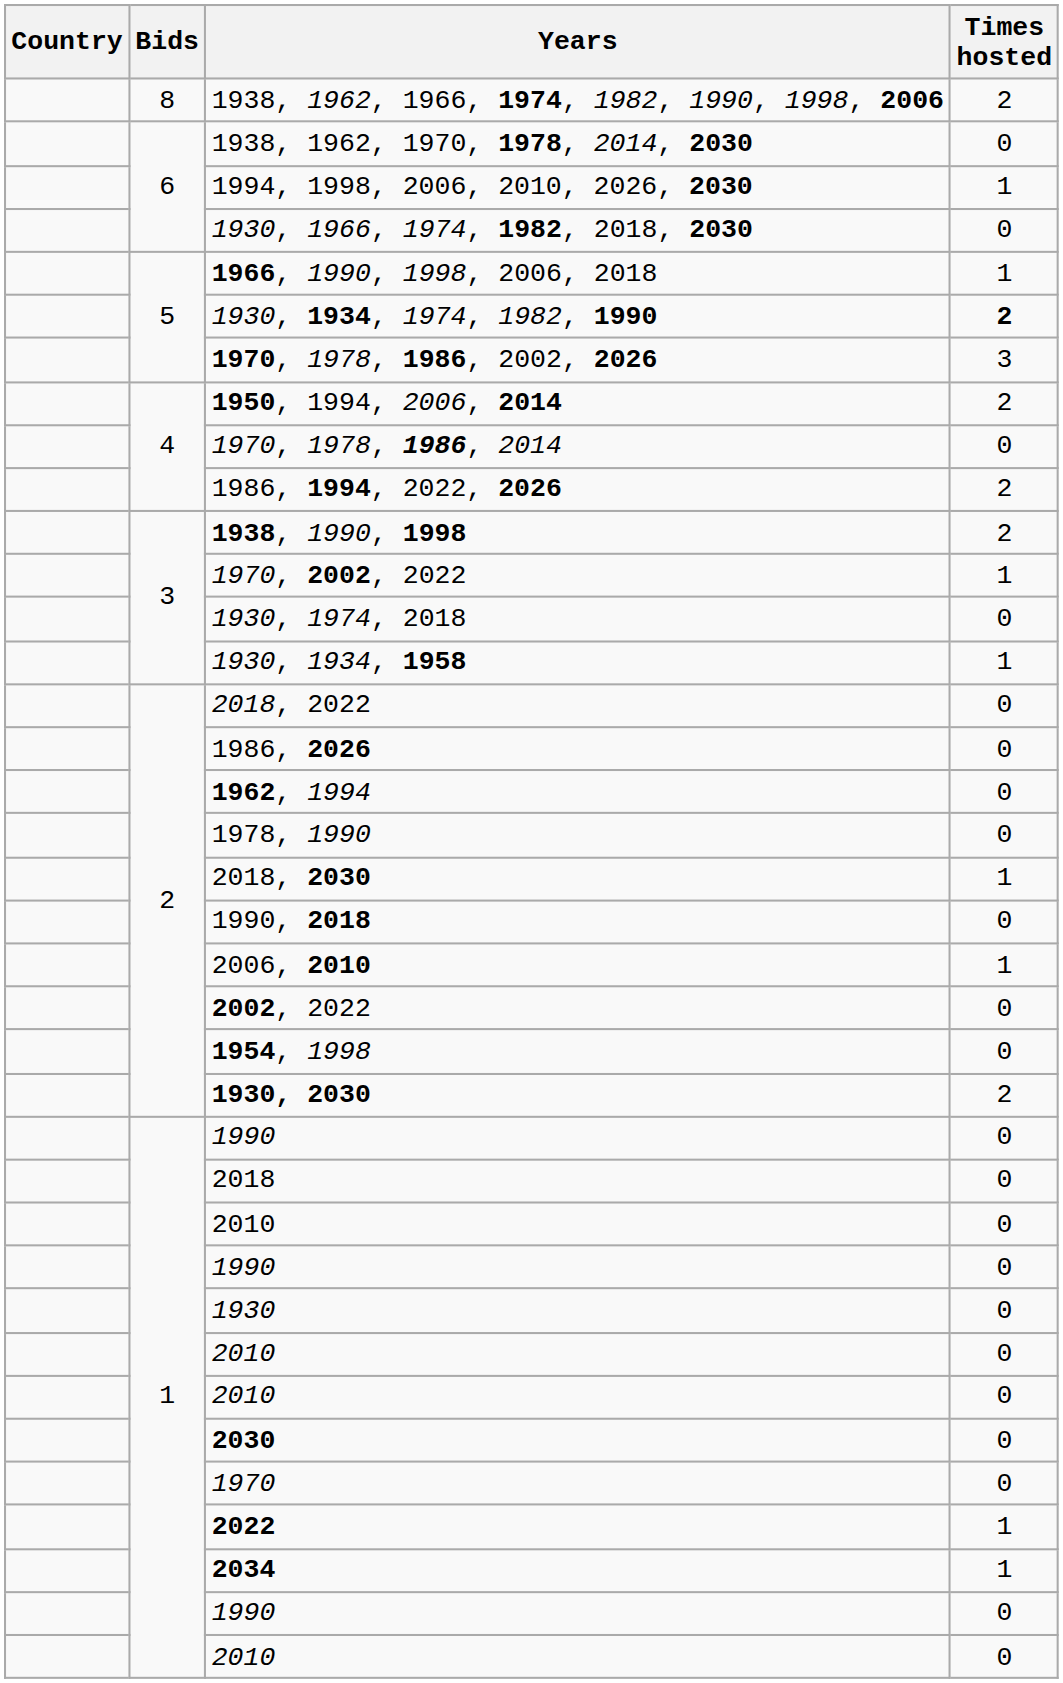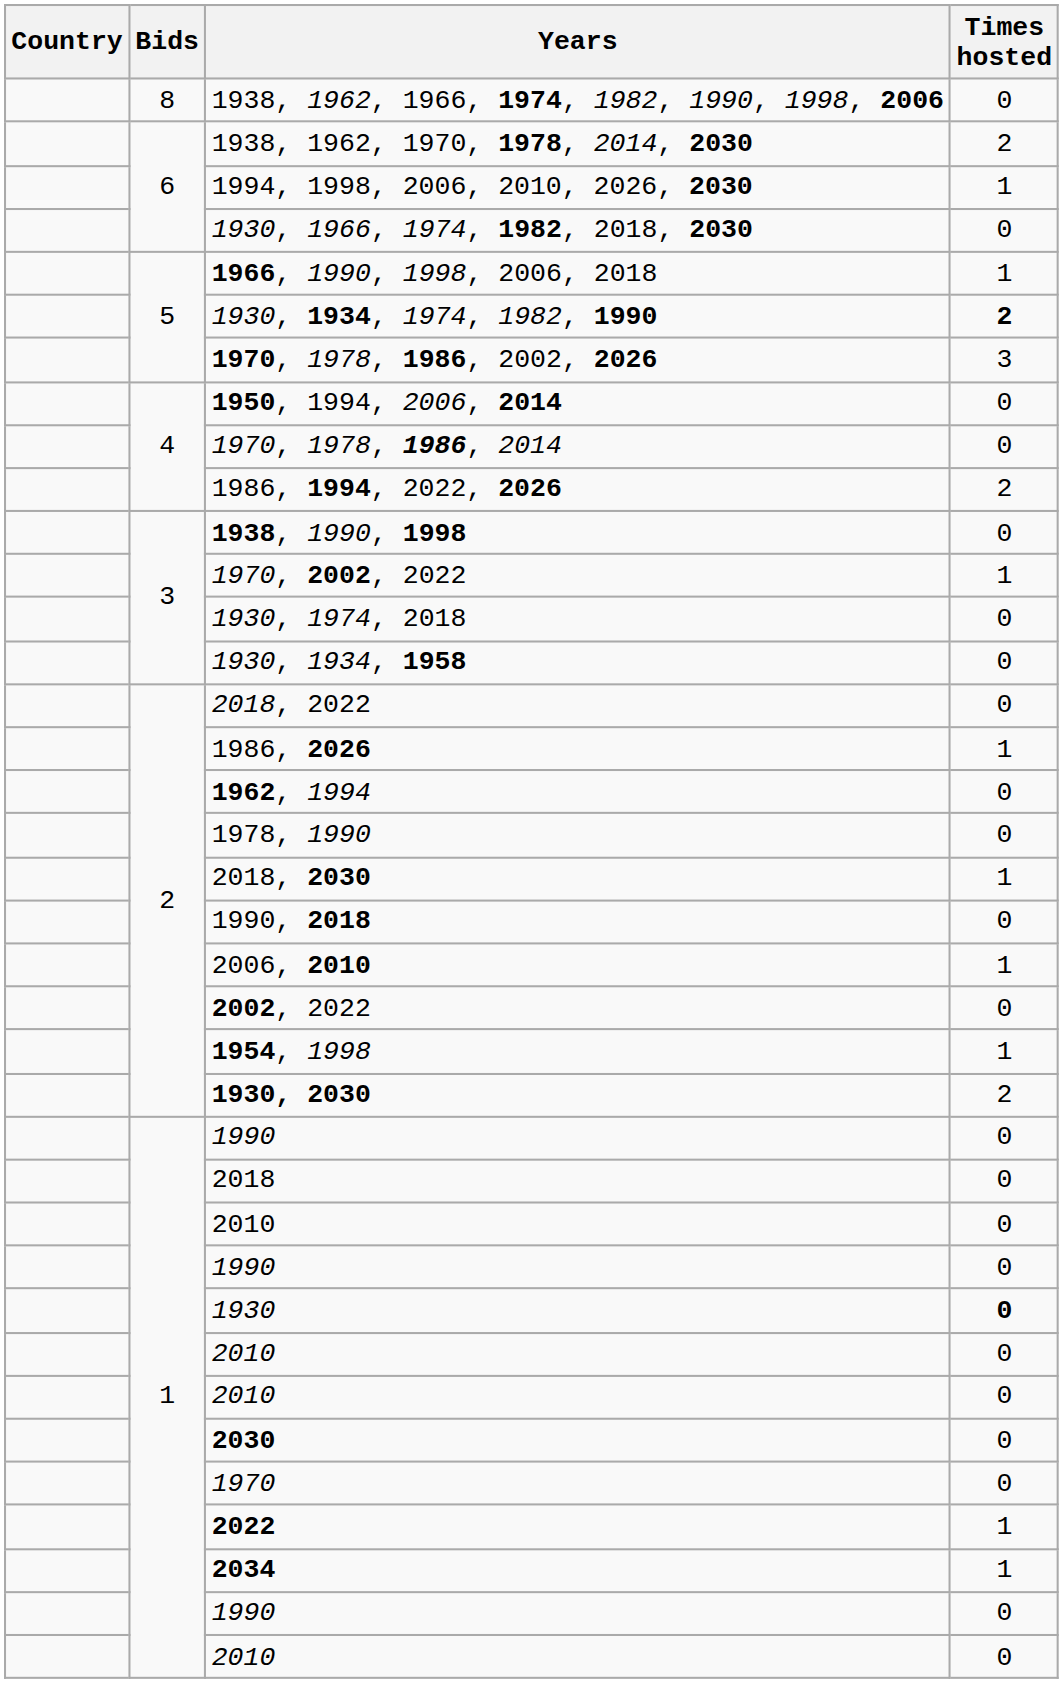1938, 1962, 1966, 1974, 1982, 1990, 1998, 2006 | Times hosted: 2 -> 0
1938, 1962, 1970, 1978, 2014, 2030 | Times hosted: 0 -> 2
1950, 1994, 2006, 2014 | Times hosted: 2 -> 0
1938, 1990, 1998 | Times hosted: 2 -> 0
1930, 1934, 1958 | Times hosted: 1 -> 0
1986, 2026 | Times hosted: 0 -> 1
1954, 1998 | Times hosted: 0 -> 1
1930 | Times hosted: normal -> bold
